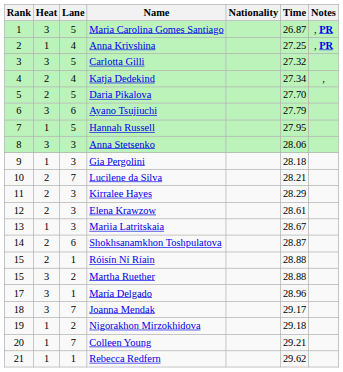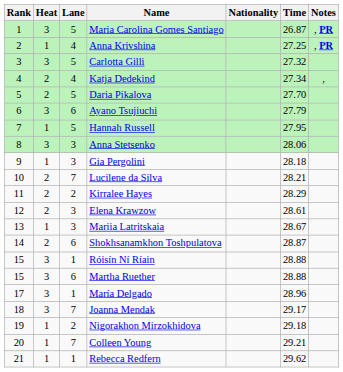Kirralee Hayes | Lane: 3 -> 2
Róisín Ní Ríain | Heat: 2 -> 3
Martha Ruether | Lane: 2 -> 6
